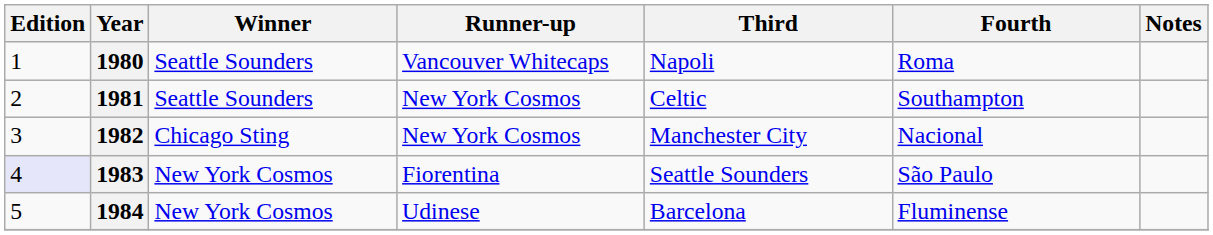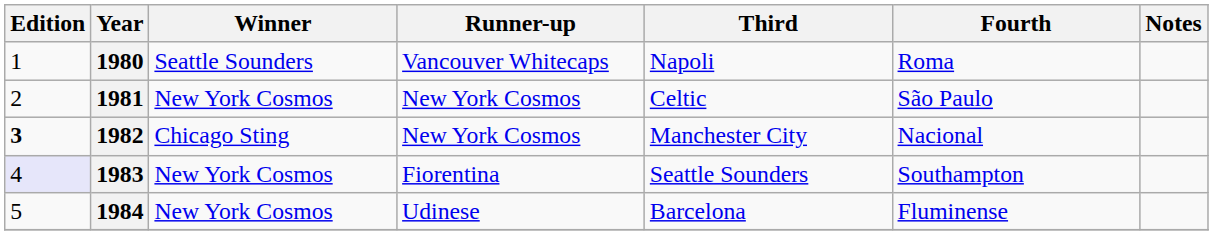1981 | Winner: Seattle Sounders -> New York Cosmos
1981 | Fourth: Southampton -> São Paulo
1982 | Edition: normal -> bold
1983 | Fourth: São Paulo -> Southampton
